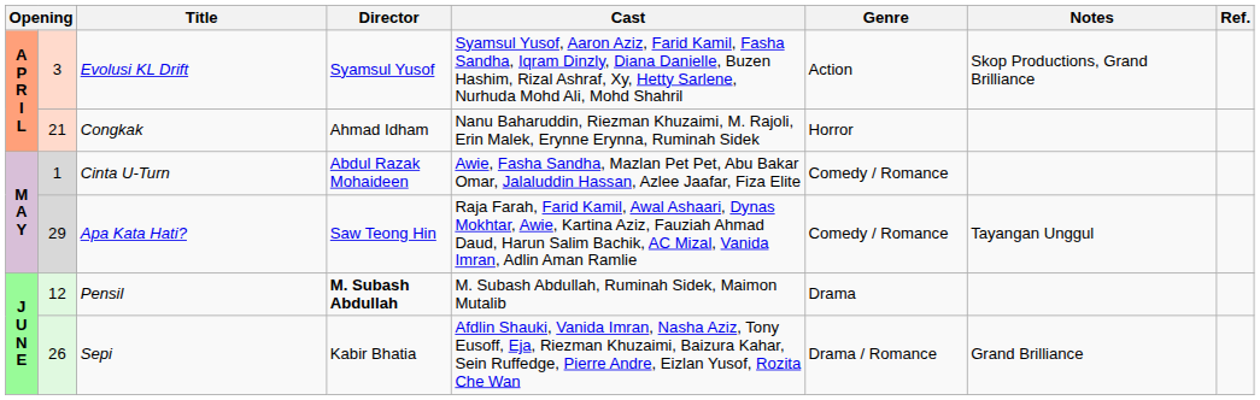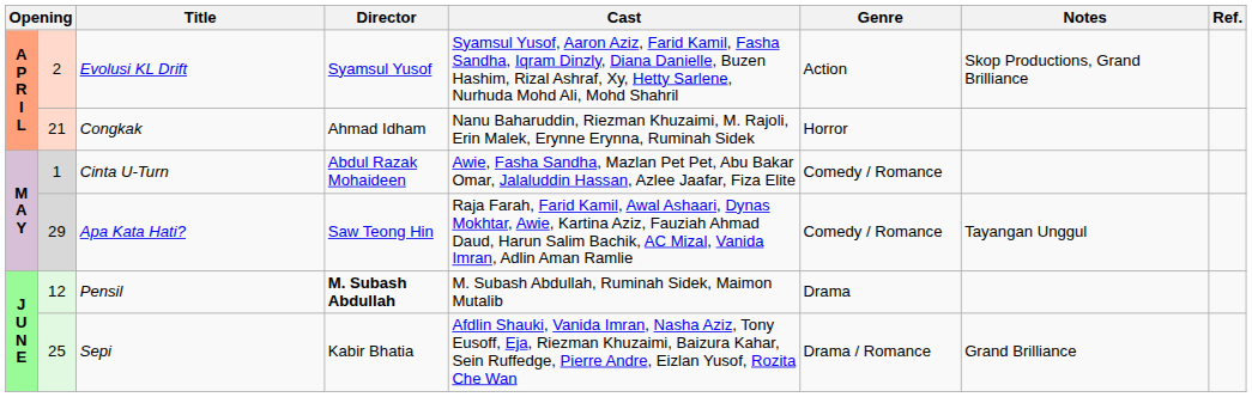Evolusi KL Drift | column 2: 3 -> 2
Sepi | column 2: 26 -> 25
